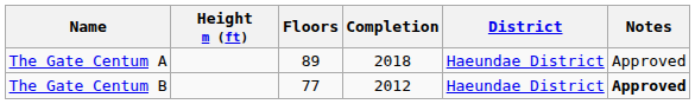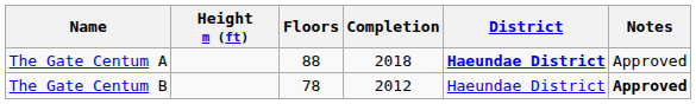The Gate Centum A | Floors: 89 -> 88
The Gate Centum A | District: normal -> bold
The Gate Centum B | Floors: 77 -> 78
